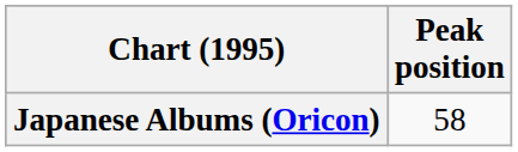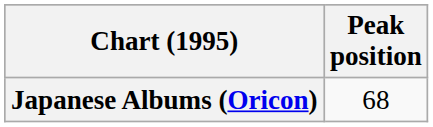Japanese Albums (Oricon) | Peak position: 58 -> 68
